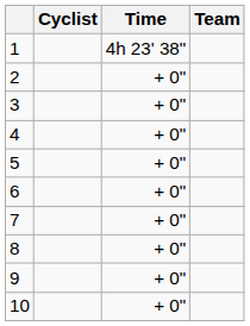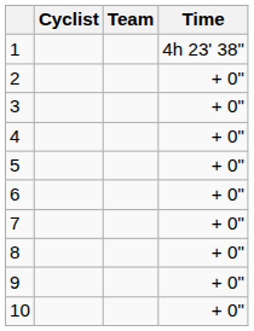columns swapped: Team <-> Time
